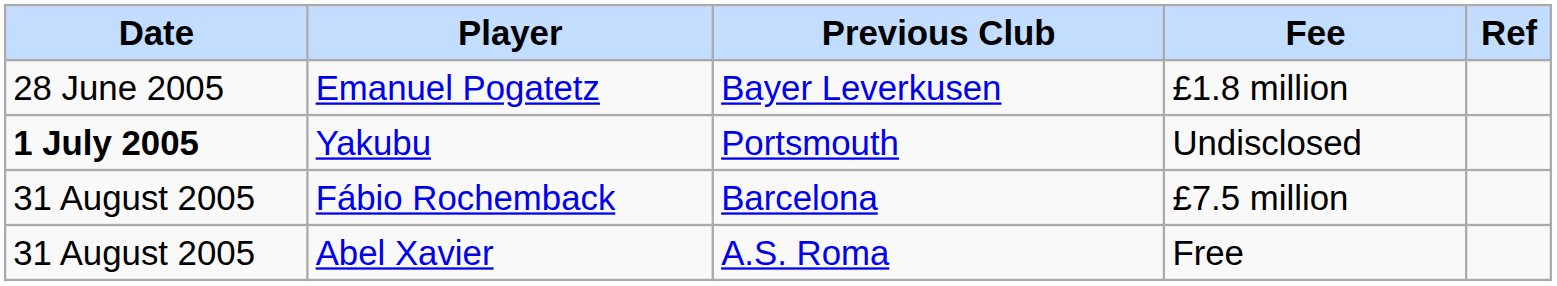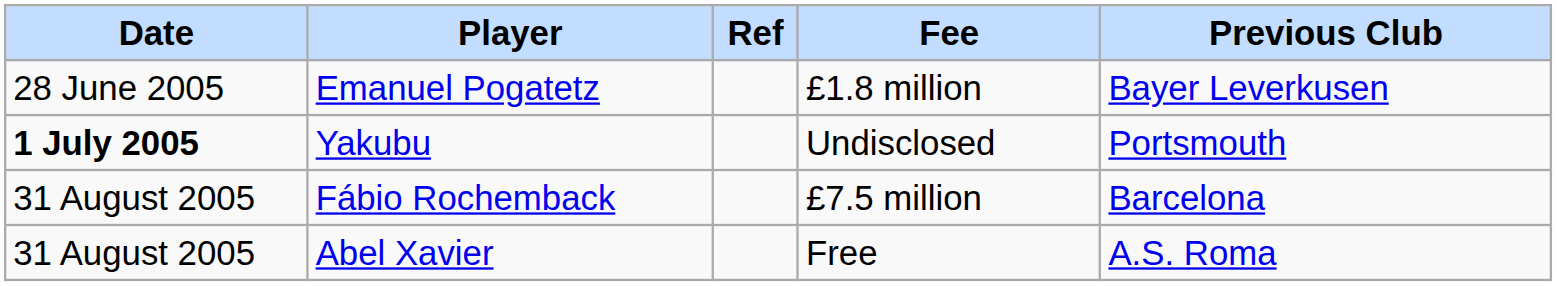columns swapped: Previous Club <-> Ref
